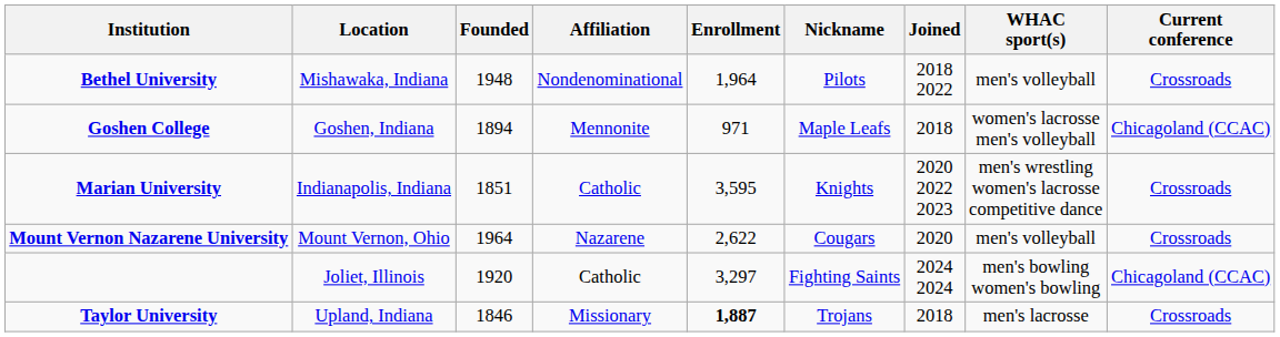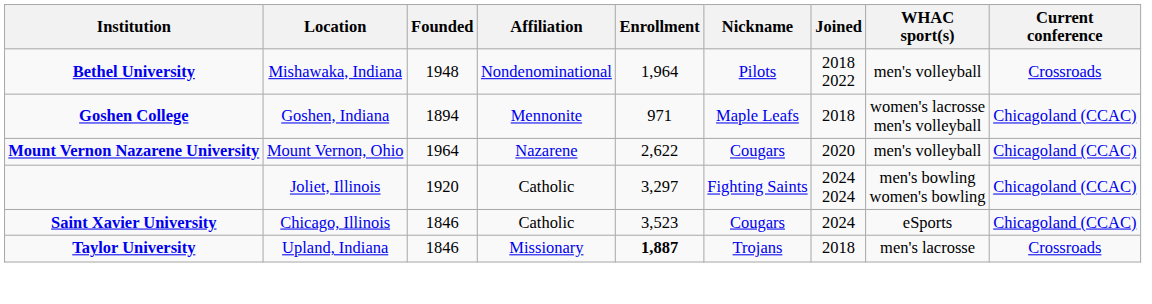- row: Marian University | Indianapolis, Indiana | 1851 | Catholic | 3,595 | Knights | 2020 2022 2023 | men's wrestling women's lacrosse competitive dance | Crossroads
Mount Vernon Nazarene University | Current conference: Crossroads -> Chicagoland (CCAC)
+ row: Saint Xavier University | Chicago, Illinois | 1846 | Catholic | 3,523 | Cougars | 2024 | eSports | Chicagoland (CCAC)
